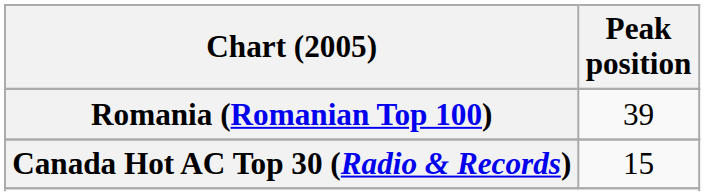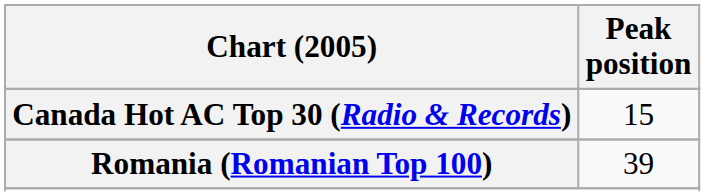rows swapped: Canada Hot AC Top 30 (Radio & Records) <-> Romania (Romanian Top 100)
